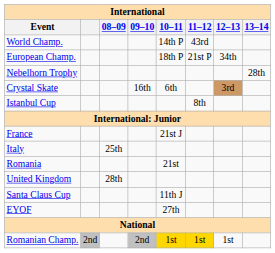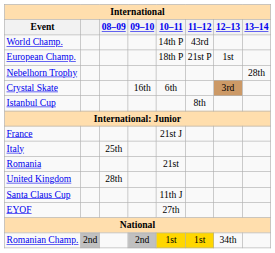European Champ. | 12–13: 34th -> 1st
Romanian Champ. | 12–13: 1st -> 34th
